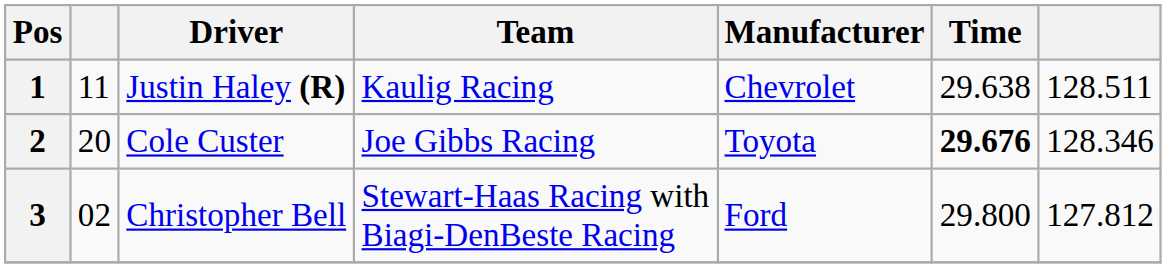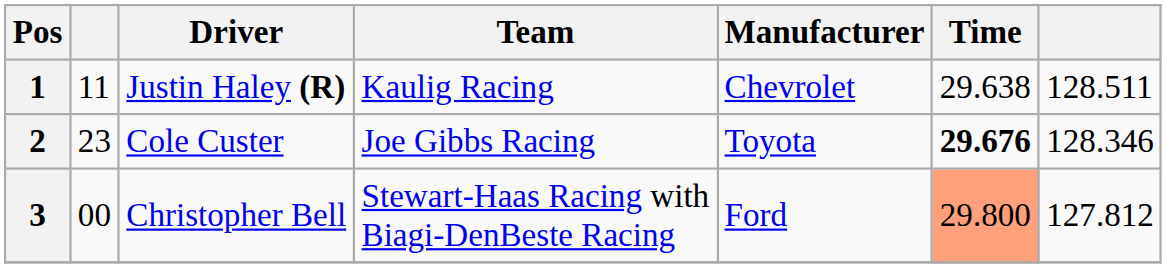2 | column 2: 20 -> 23
3 | column 2: 02 -> 00
3 | Time: no background -> lightsalmon background
